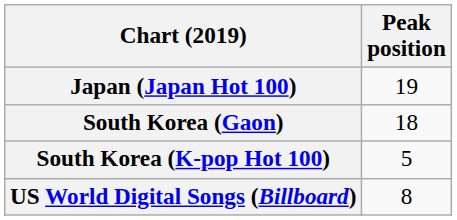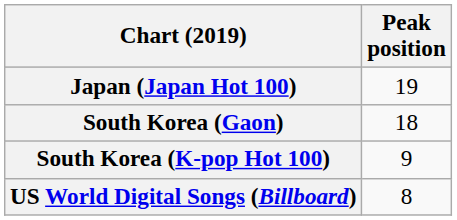South Korea (K-pop Hot 100) | Peak position: 5 -> 9
